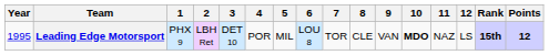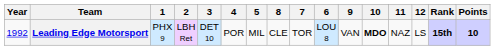columns swapped: 6 <-> 8
Leading Edge Motorsport | Year: 1995 -> 1992
Leading Edge Motorsport | Points: 12 -> 10
